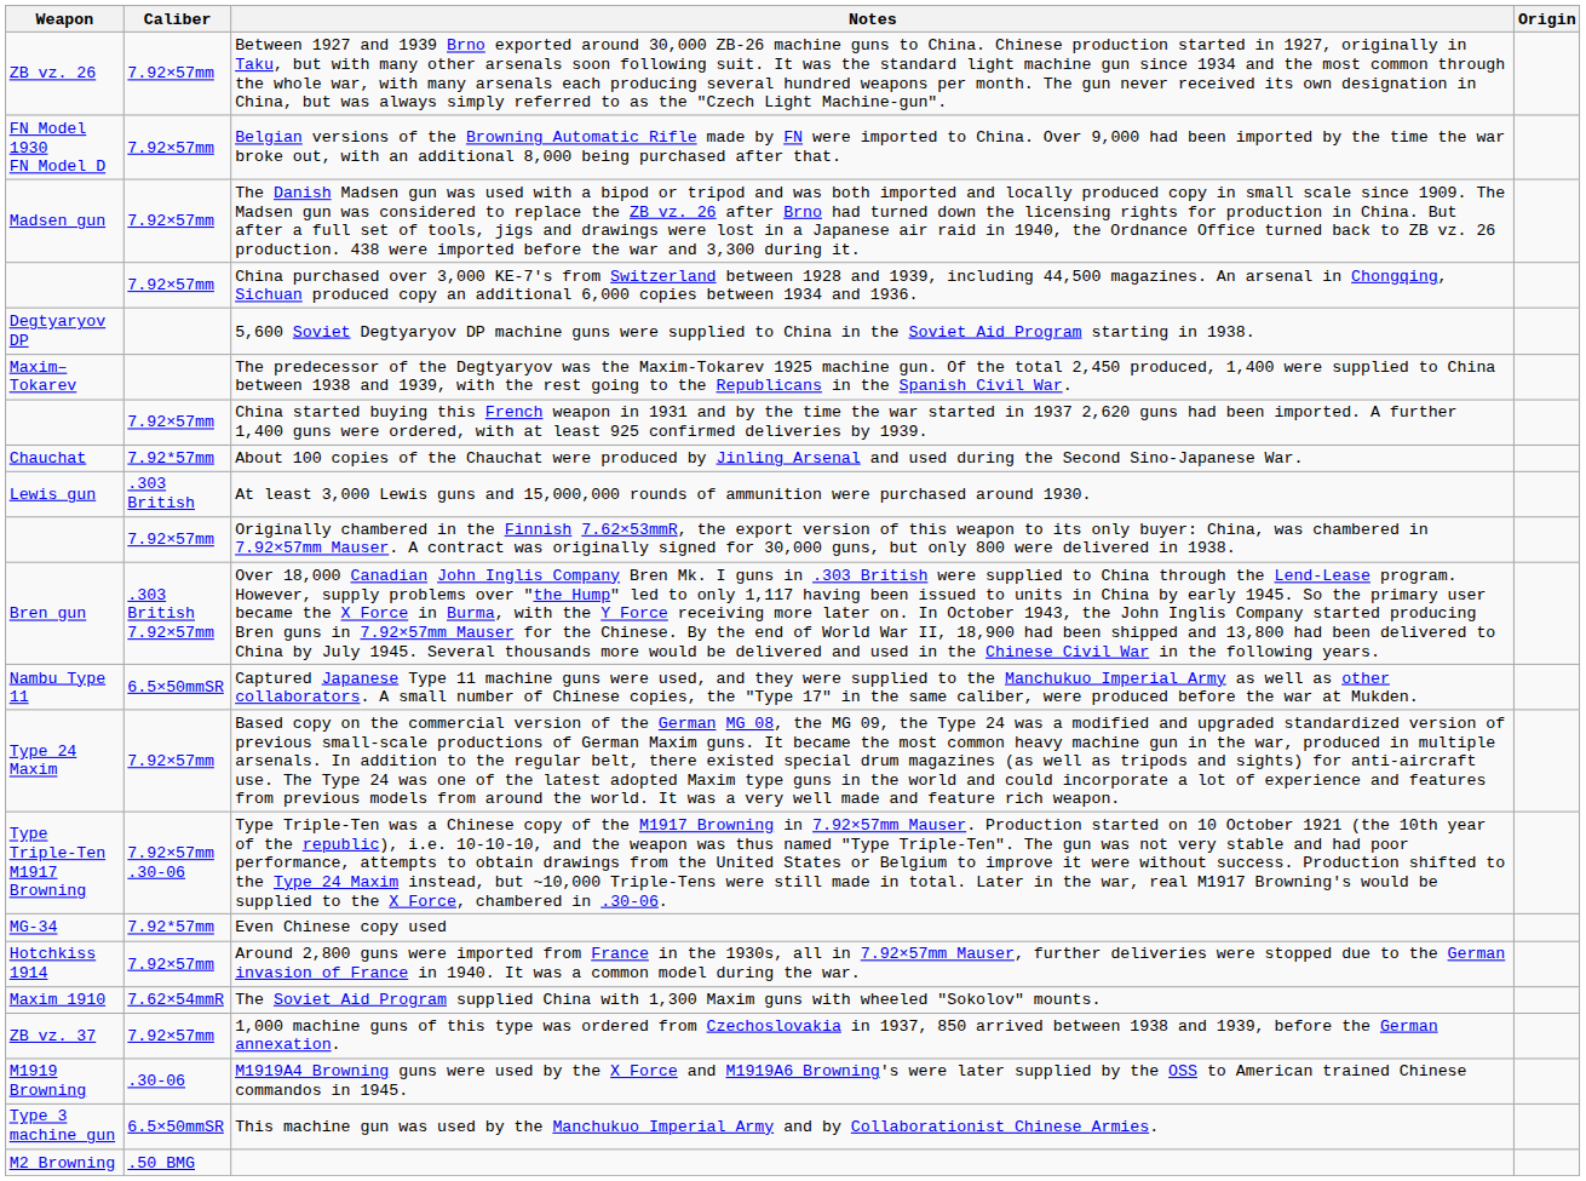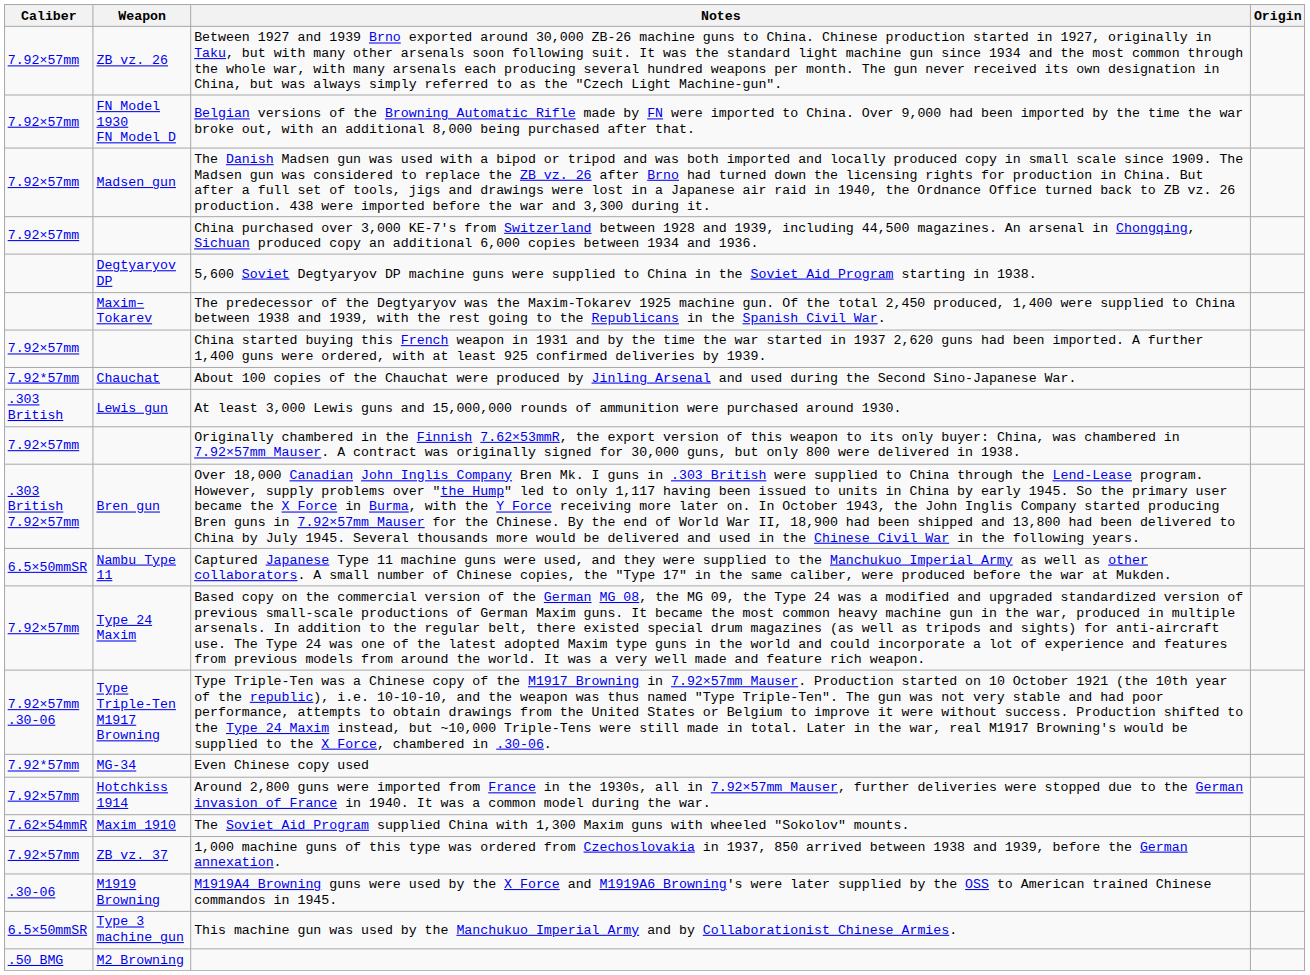columns swapped: Weapon <-> Caliber
